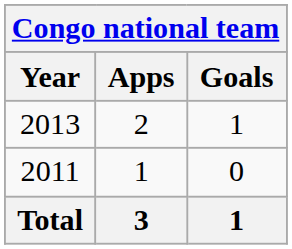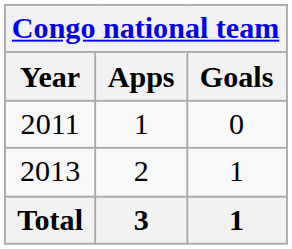rows swapped: 2011 <-> 2013
